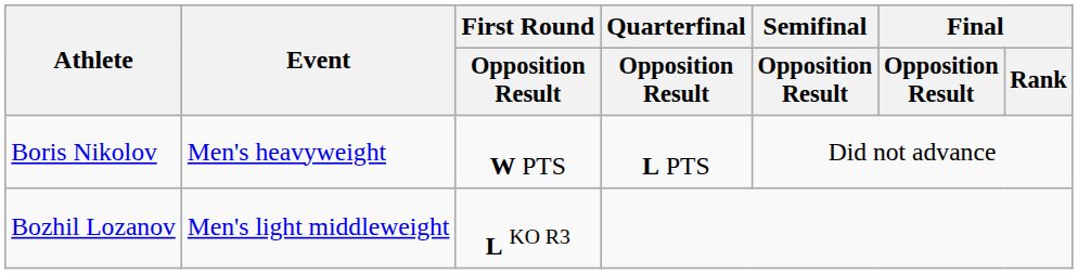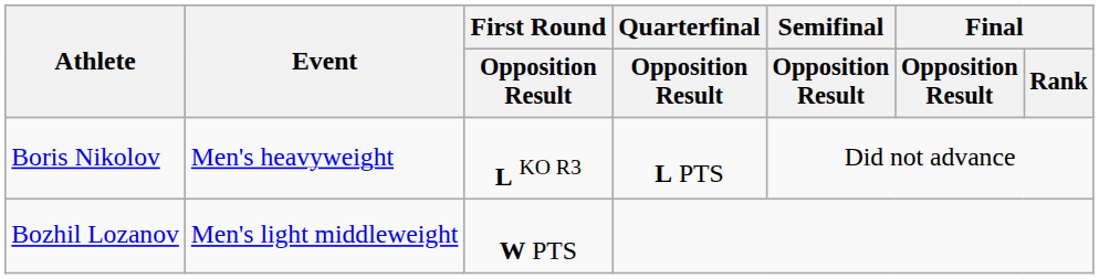Boris Nikolov | First Round / Opposition Result: W PTS -> L KO R3
Bozhil Lozanov | First Round / Opposition Result: L KO R3 -> W PTS
